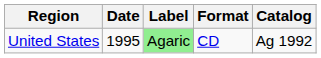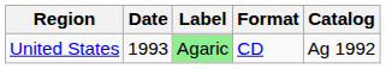United States | Date: 1995 -> 1993
